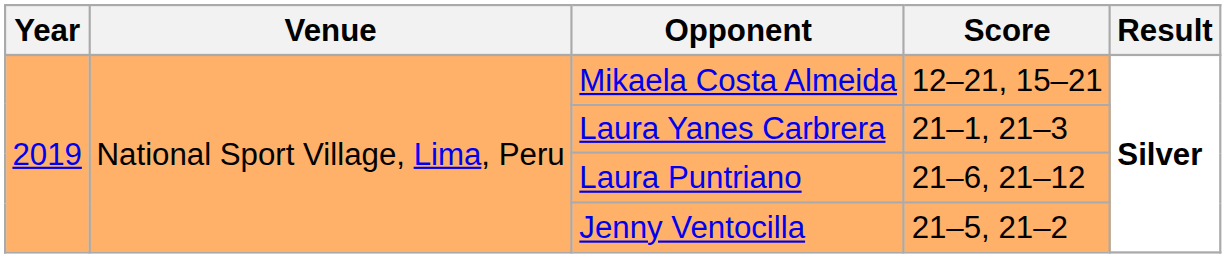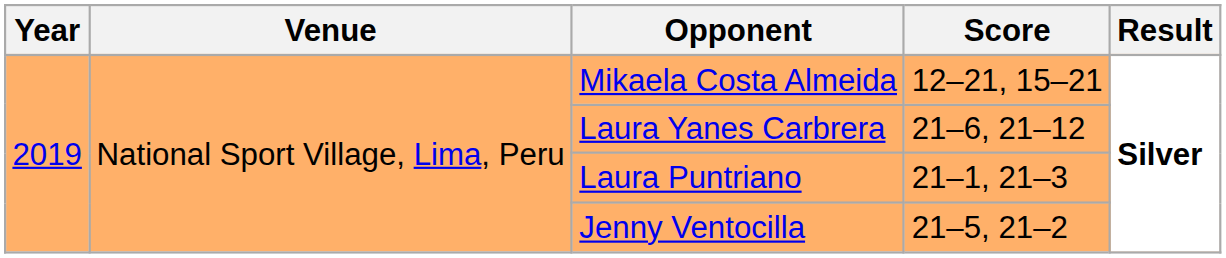Laura Yanes Carbrera | Score: 21–1, 21–3 -> 21–6, 21–12
Laura Puntriano | Score: 21–6, 21–12 -> 21–1, 21–3
